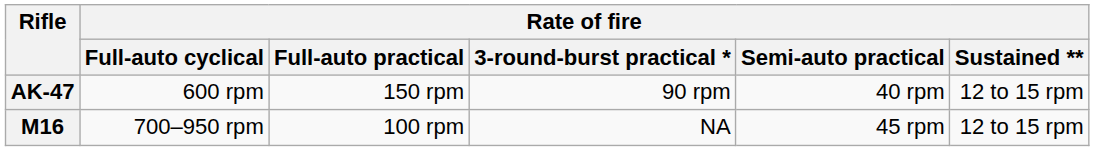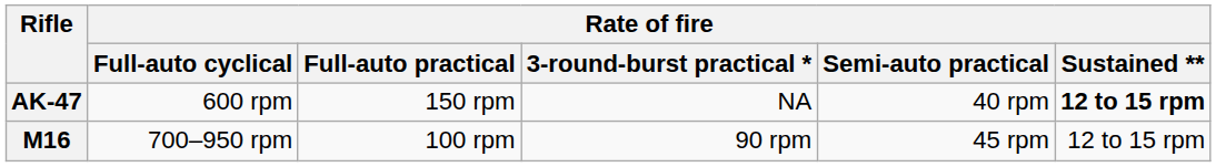AK-47 | Rate of fire / 3-round-burst practical *: 90 rpm -> NA
AK-47 | Rate of fire / Sustained **: normal -> bold
M16 | Rate of fire / 3-round-burst practical *: NA -> 90 rpm
